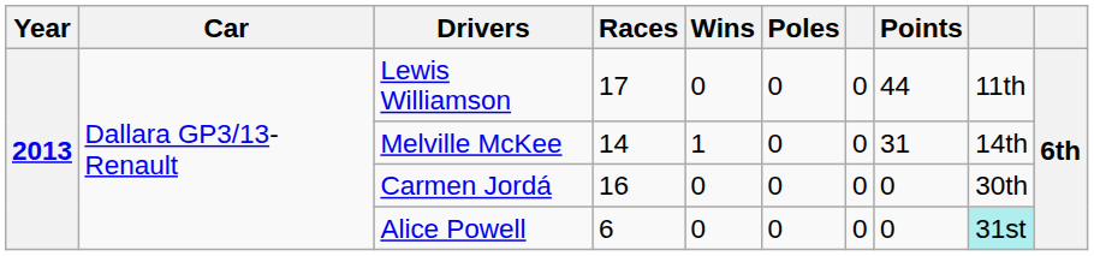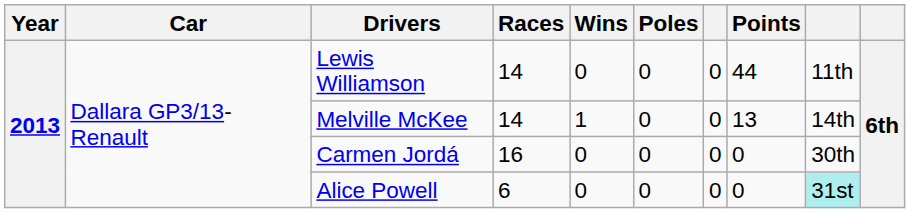Lewis Williamson | Races: 17 -> 14
Melville McKee | Points: 31 -> 13
